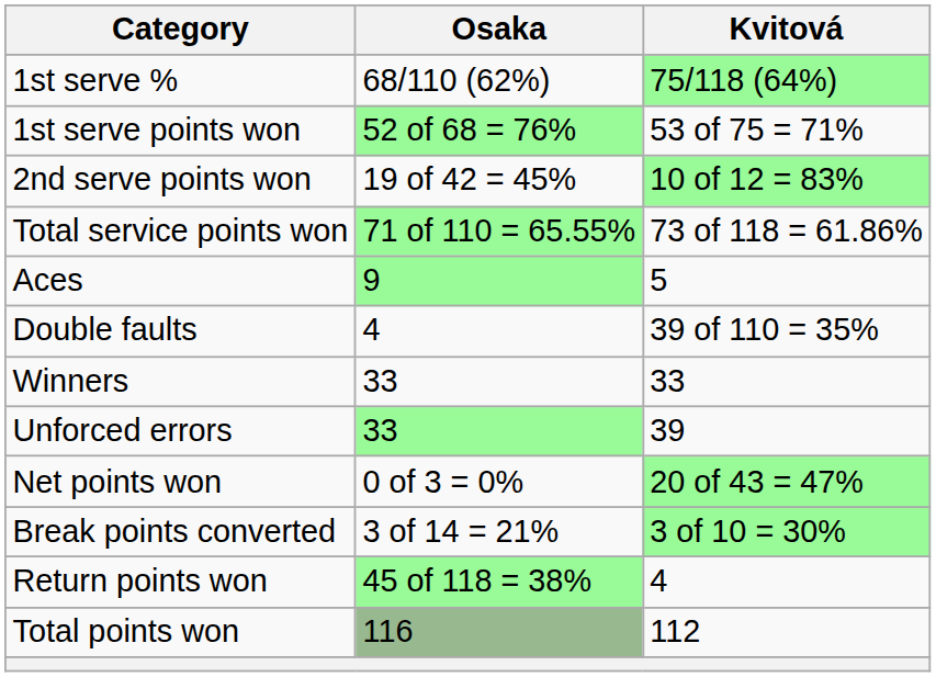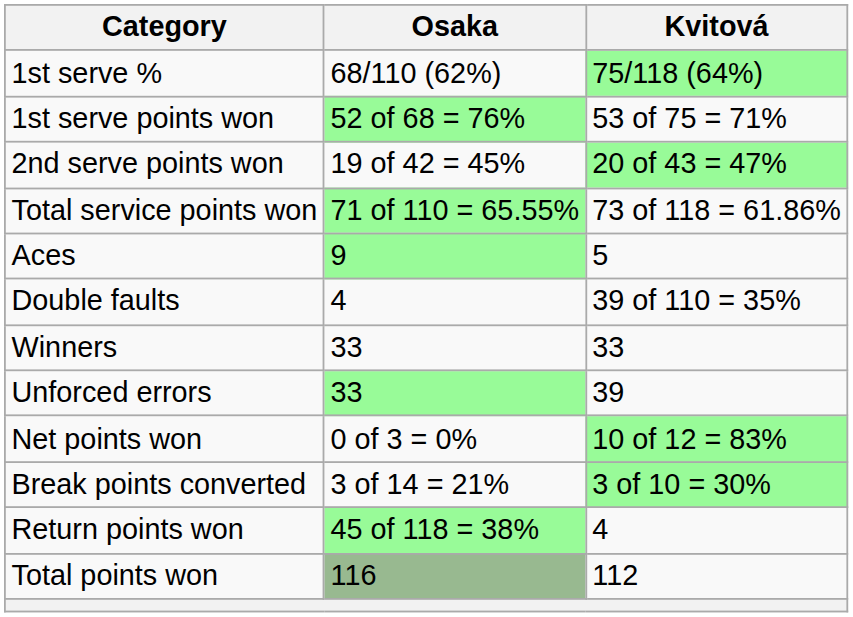2nd serve points won | Kvitová: 10 of 12 = 83% -> 20 of 43 = 47%
Net points won | Kvitová: 20 of 43 = 47% -> 10 of 12 = 83%
